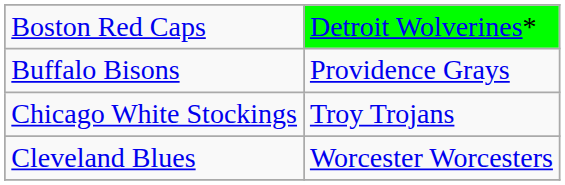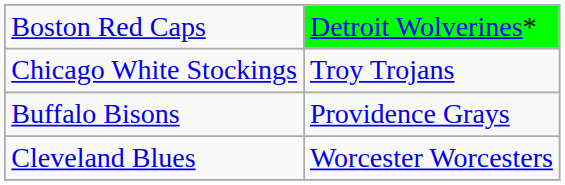rows swapped: Buffalo Bisons <-> Chicago White Stockings
